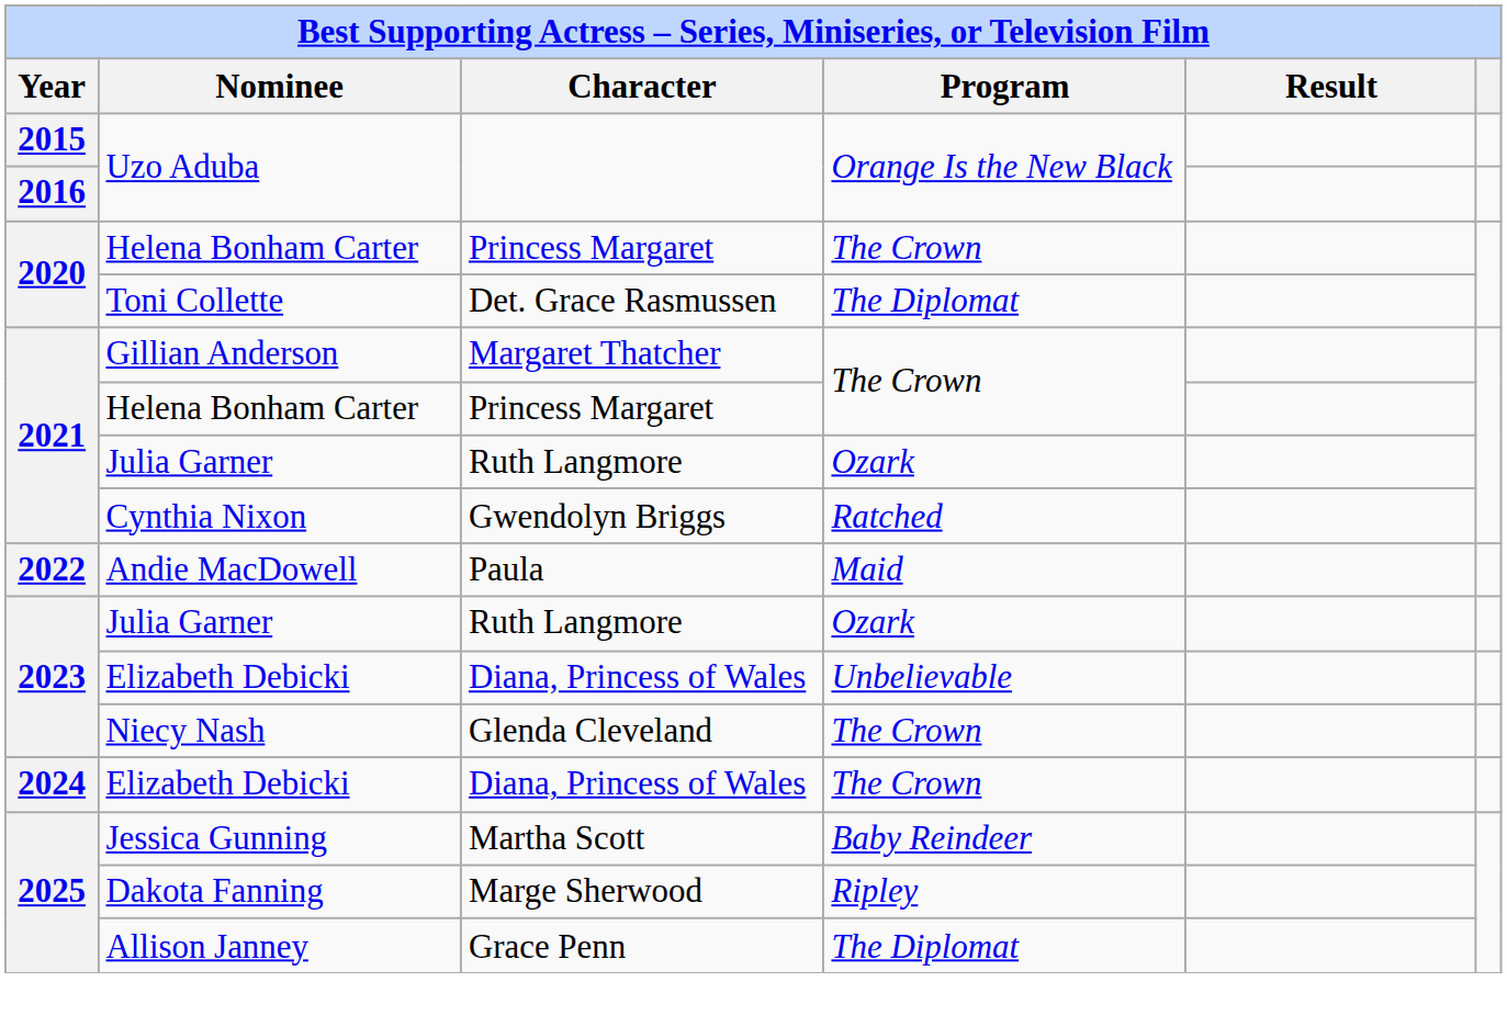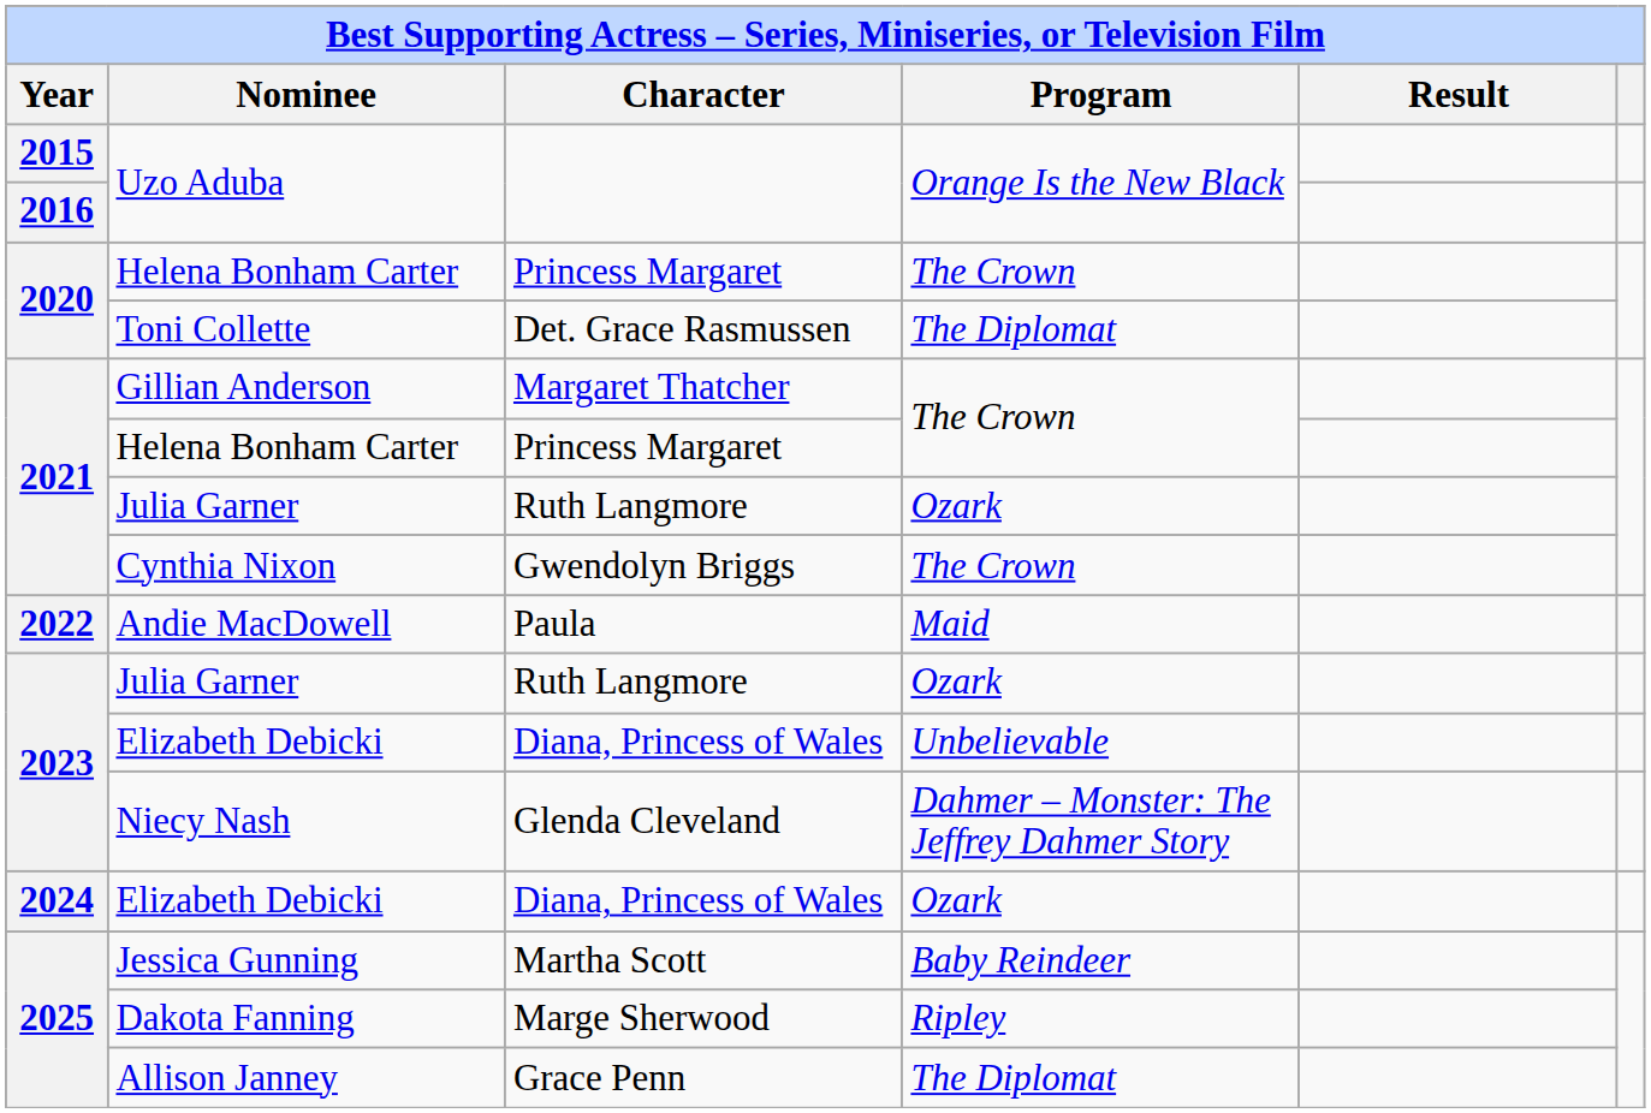Cynthia Nixon | Program: Ratched -> The Crown
Niecy Nash | Program: The Crown -> Dahmer – Monster: The Jeffrey Dahmer Story
2024 / Elizabeth Debicki | Program: The Crown -> Ozark
